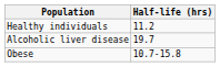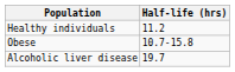rows swapped: Obese <-> Alcoholic liver disease
